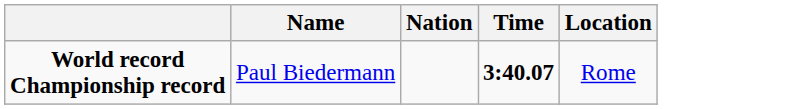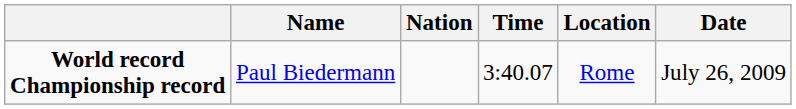+ column: Date | July 26, 2009
World record Championship record | Time: bold -> normal
